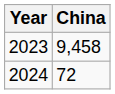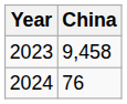2024 | China: 72 -> 76
